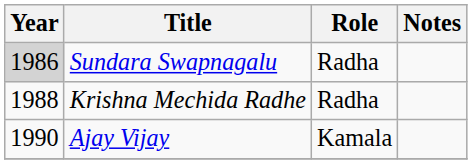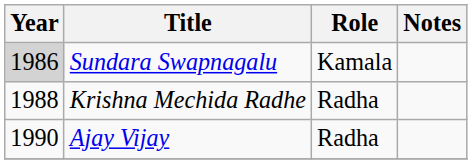Sundara Swapnagalu | Role: Radha -> Kamala
Ajay Vijay | Role: Kamala -> Radha
